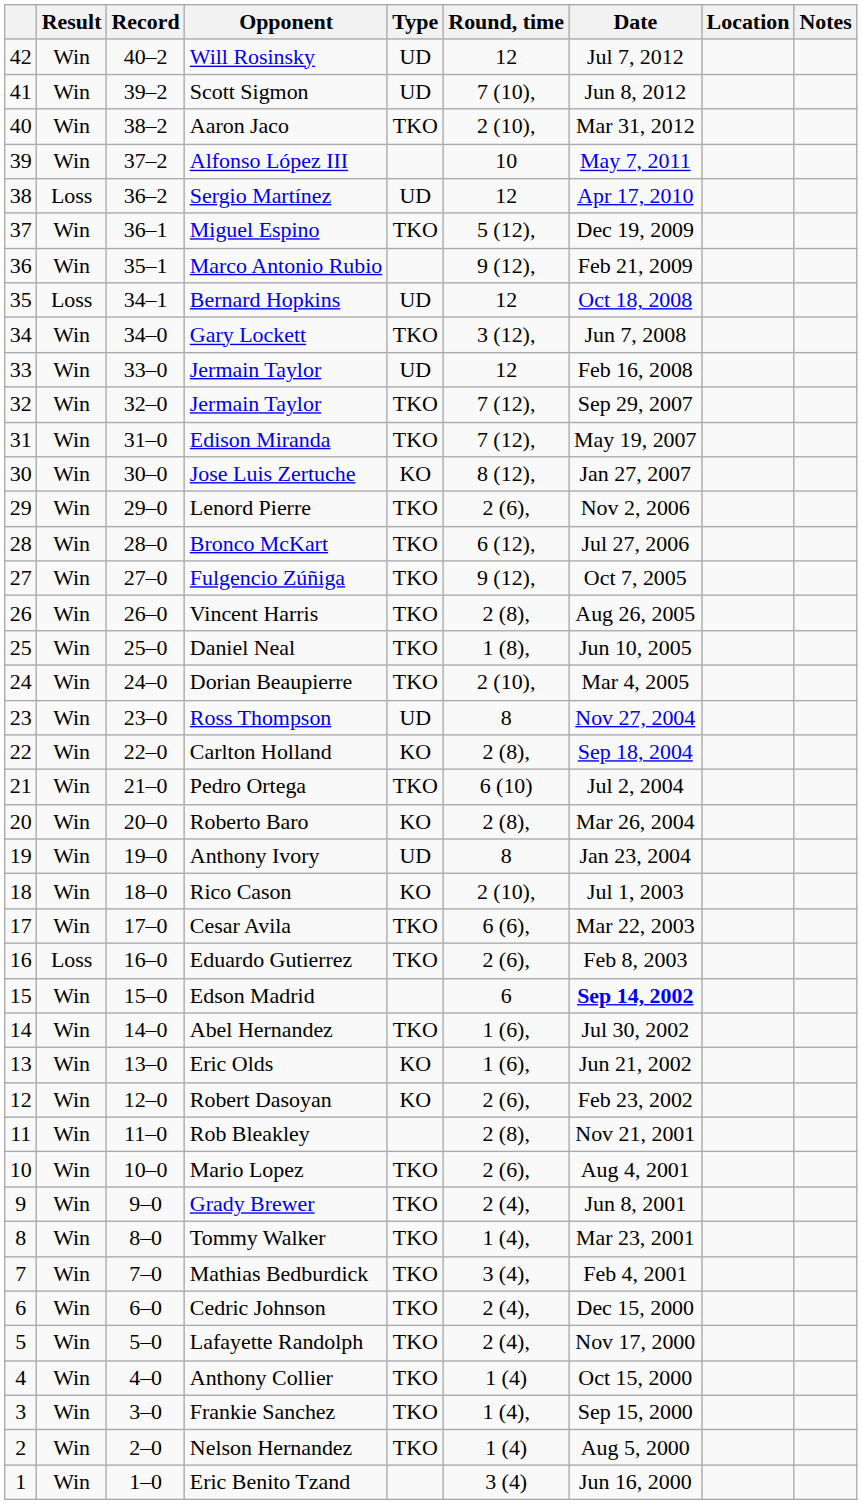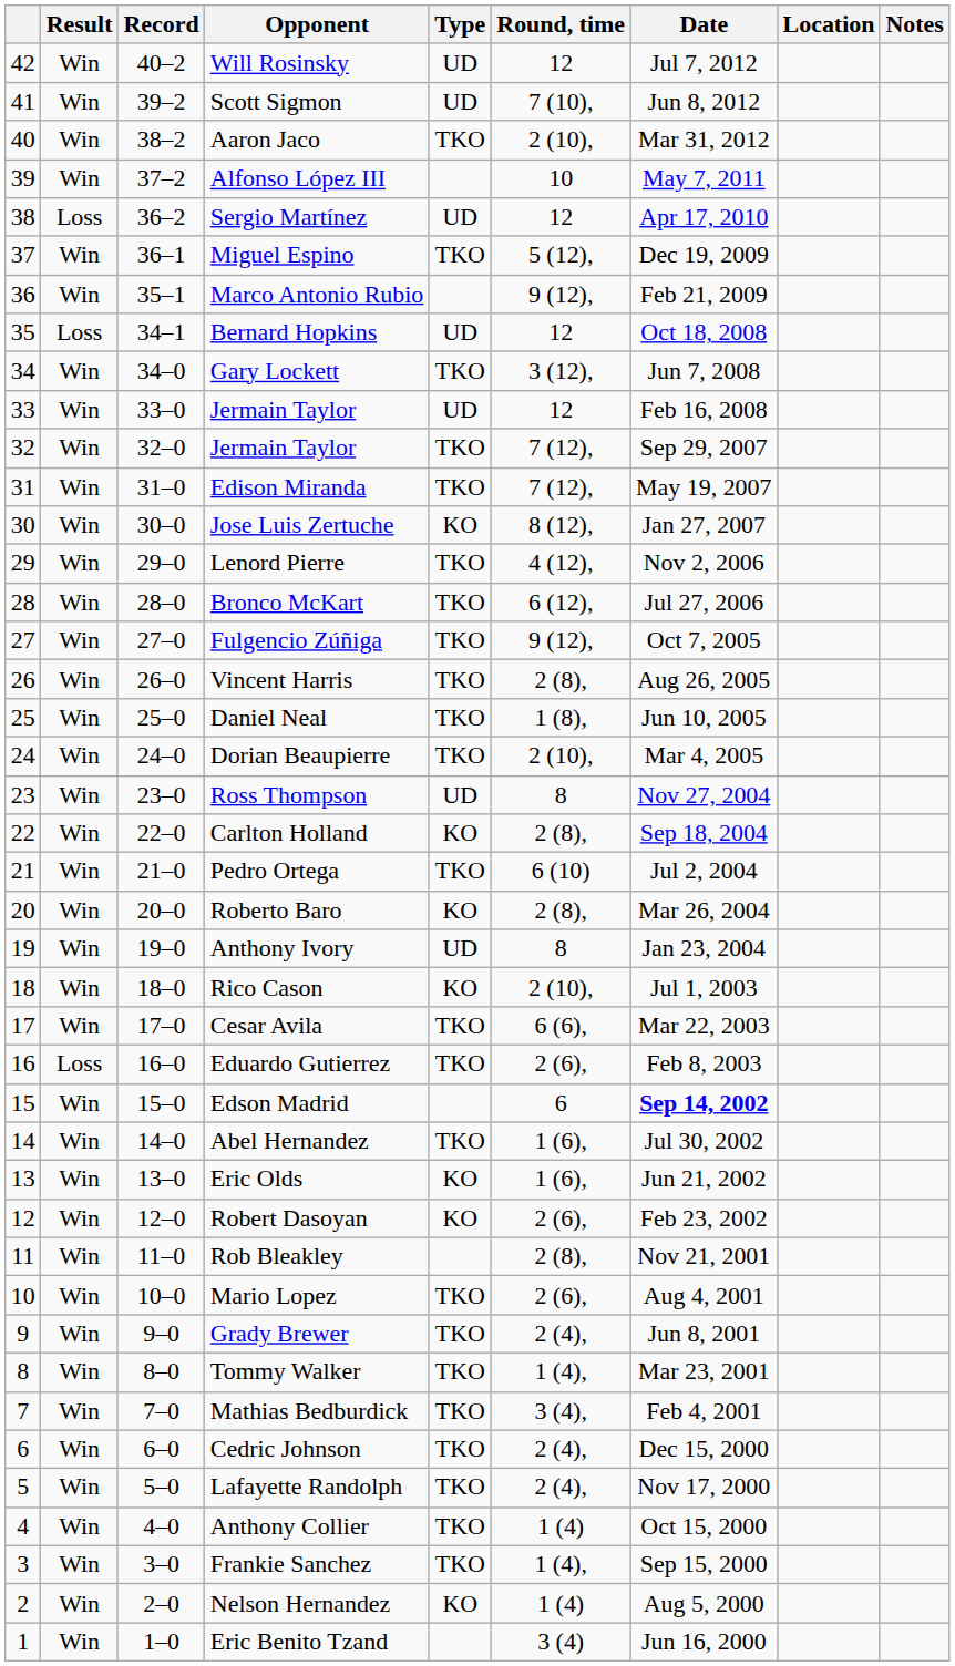Lenord Pierre | Round, time: 2 (6), -> 4 (12),
Nelson Hernandez | Type: TKO -> KO
